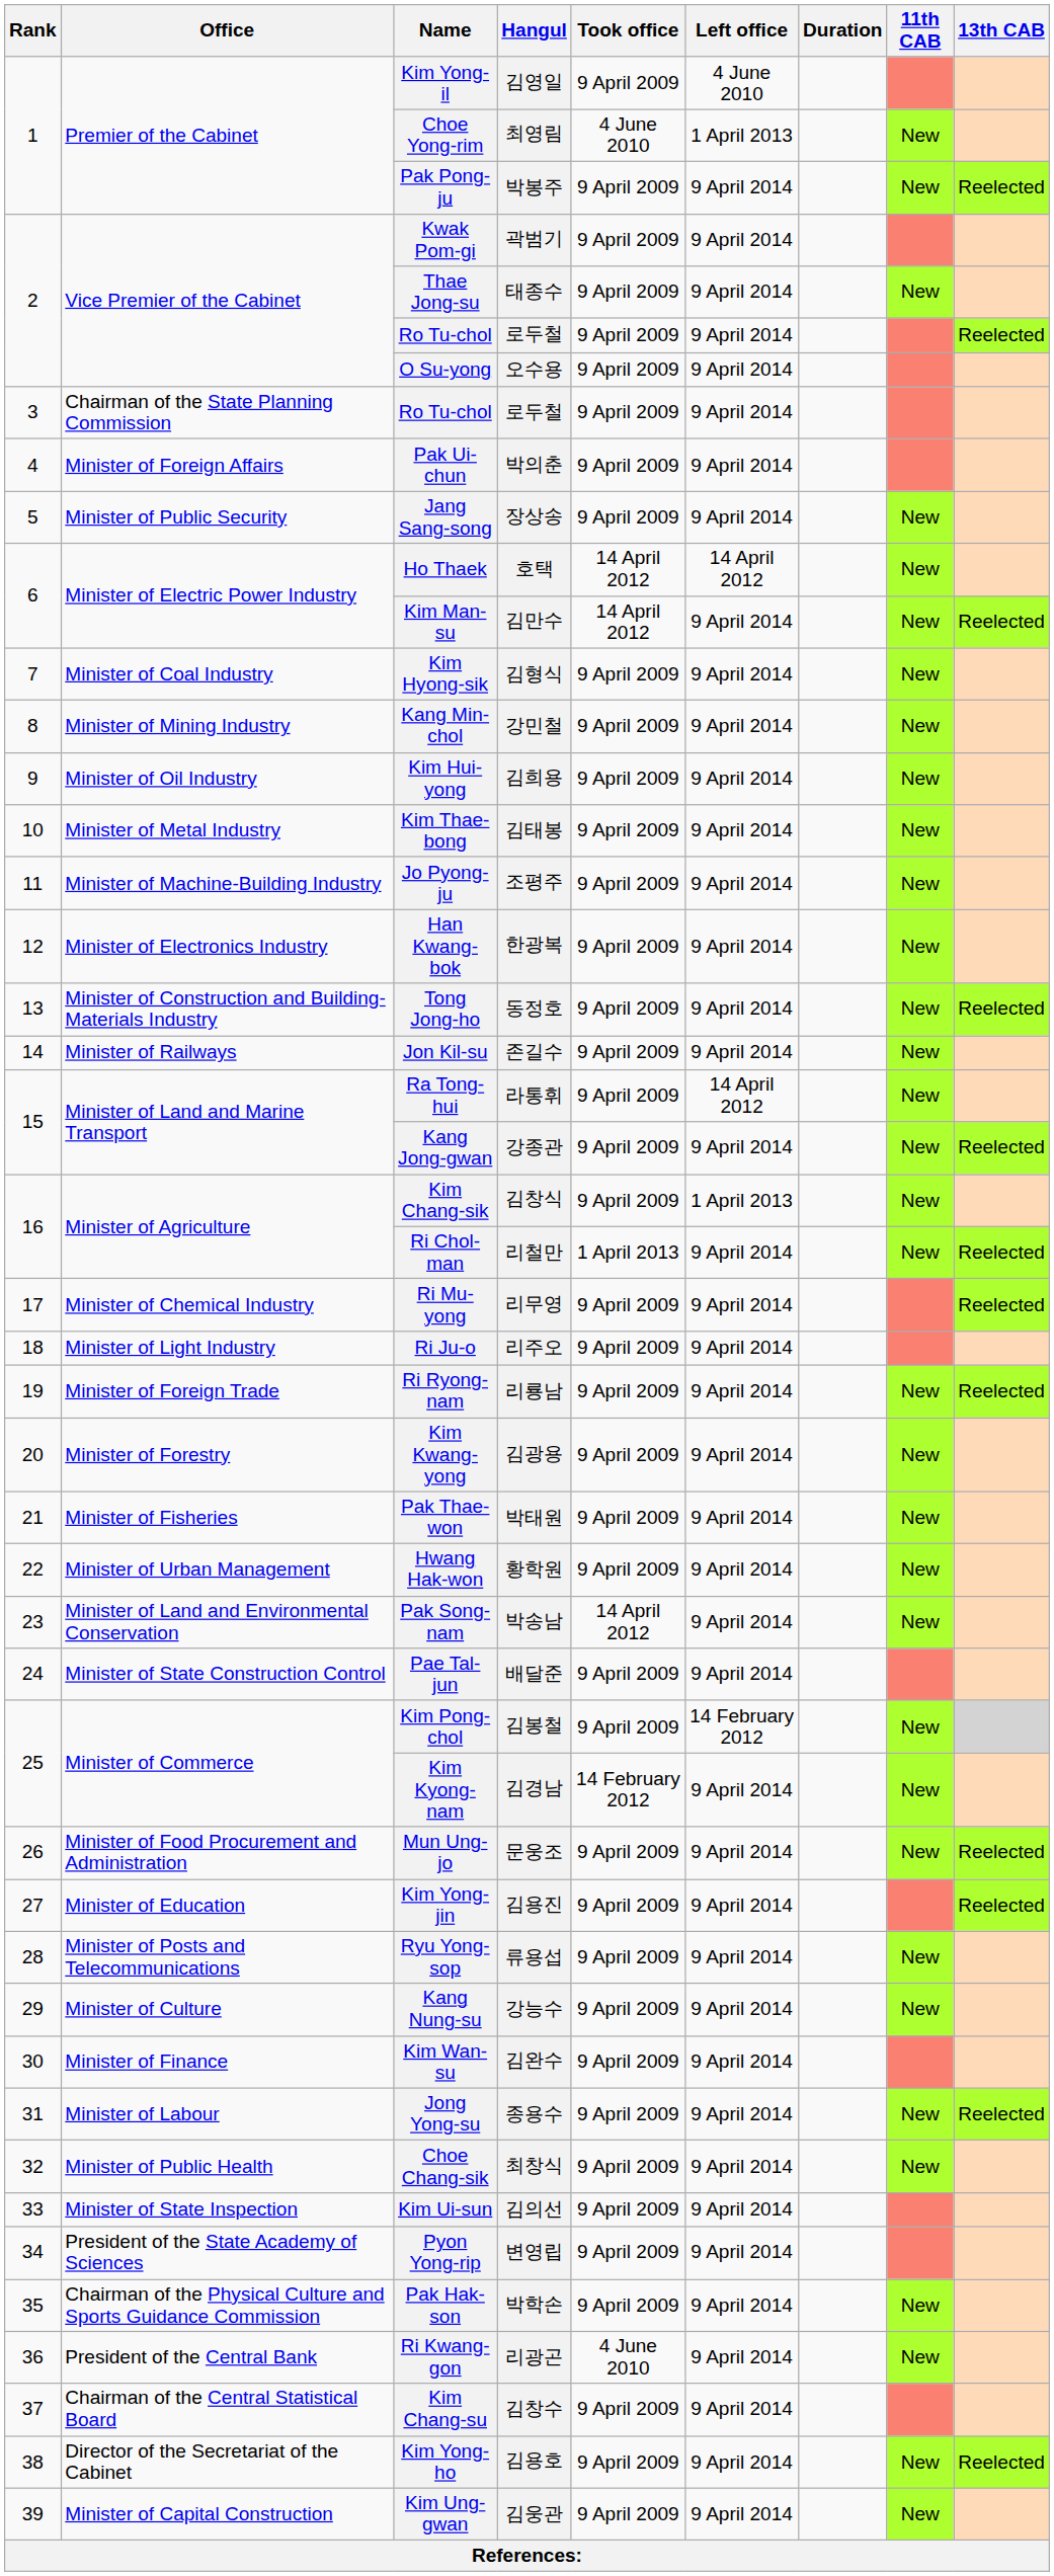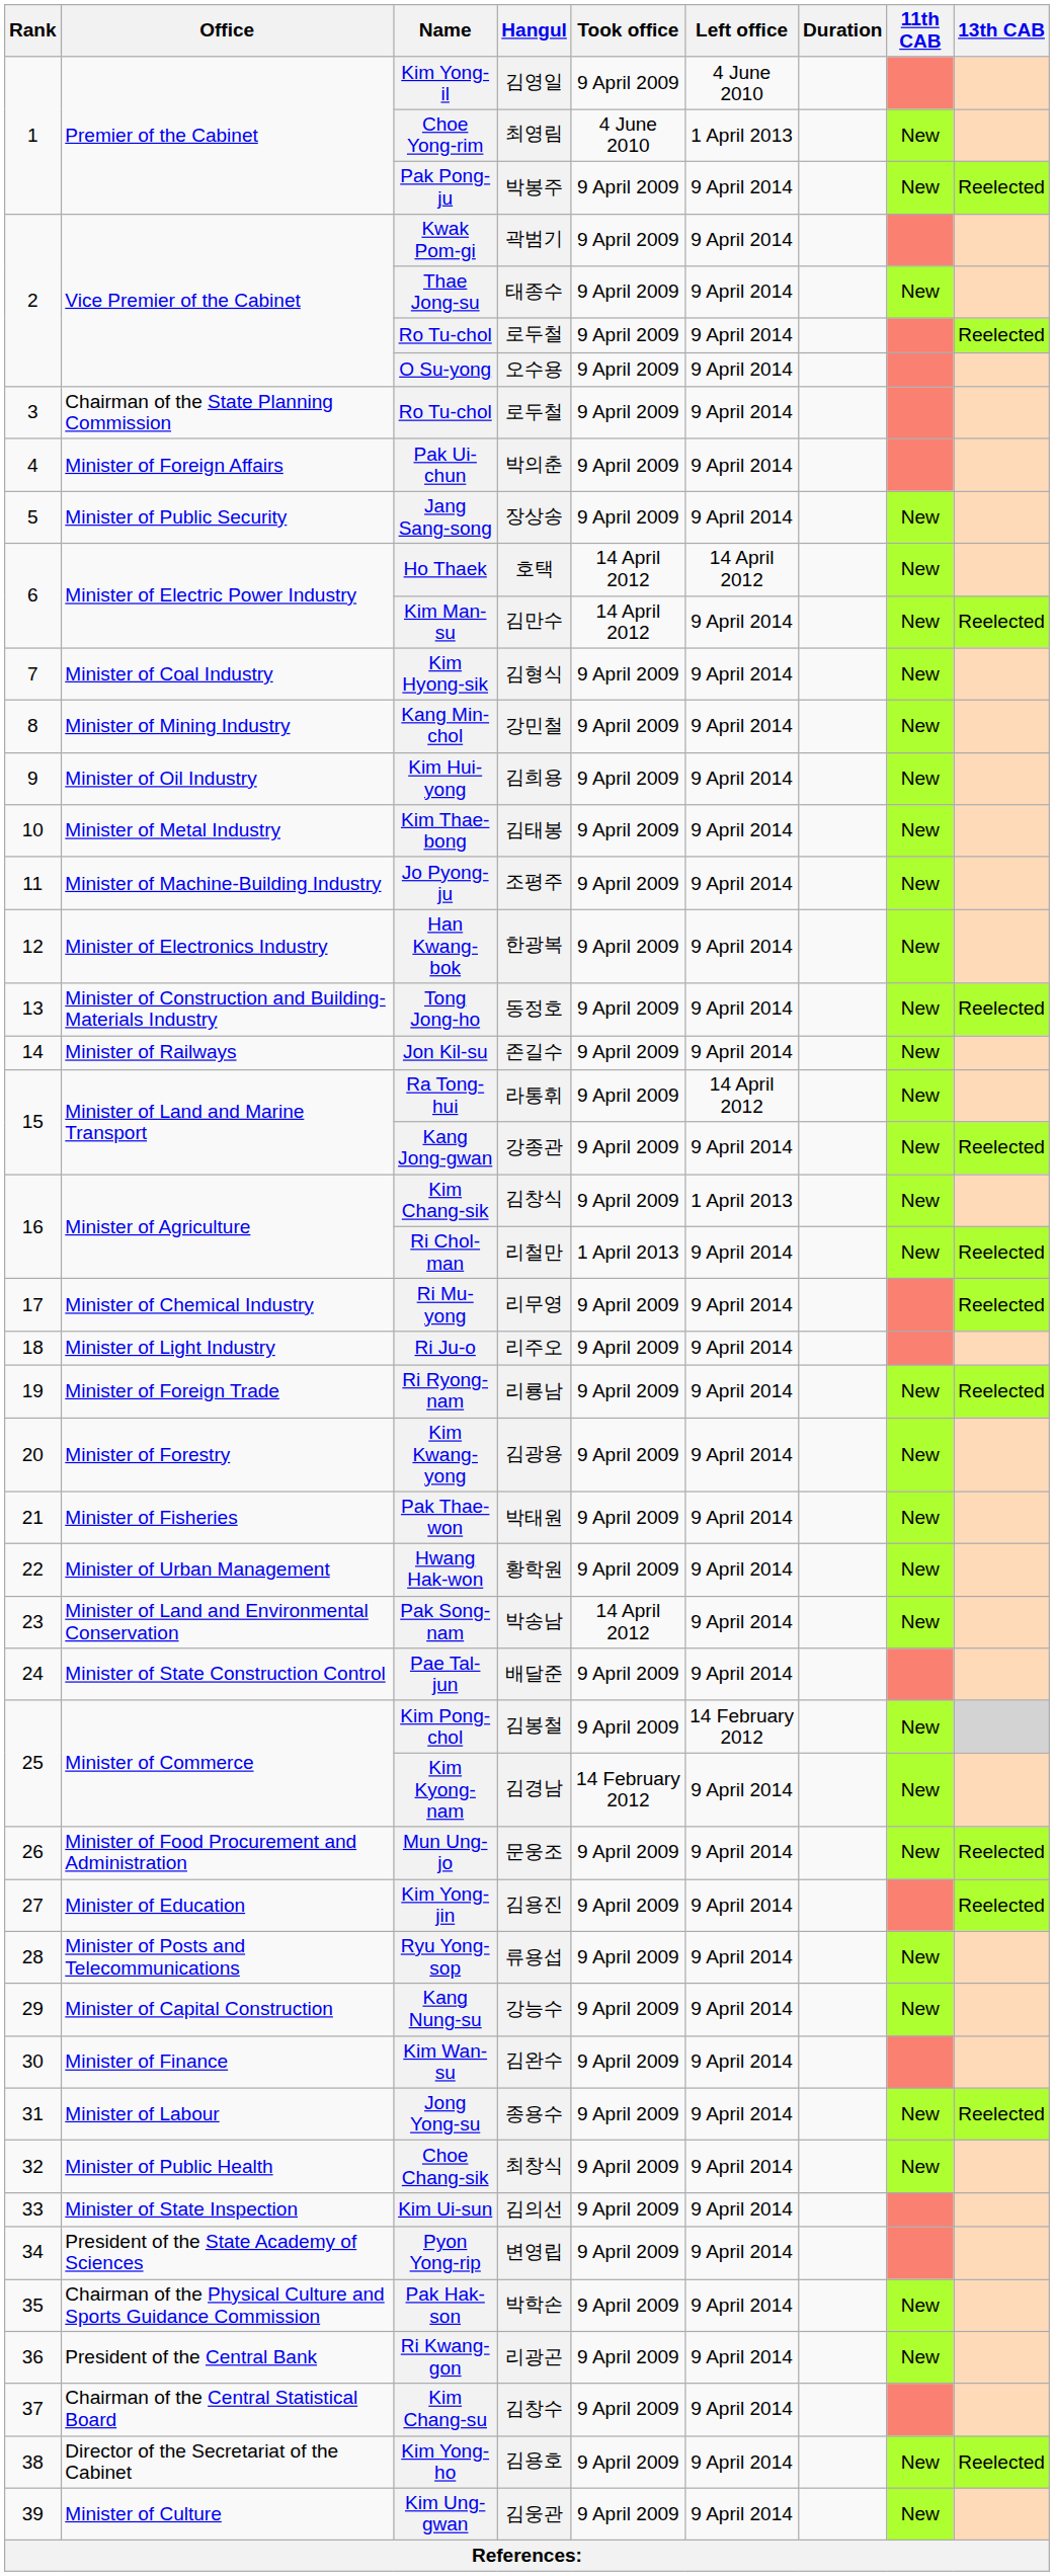Kang Nung-su | Office: Minister of Culture -> Minister of Capital Construction
Ri Kwang-gon | Took office: 4 June 2010 -> 9 April 2009
Kim Ung-gwan | Office: Minister of Capital Construction -> Minister of Culture
